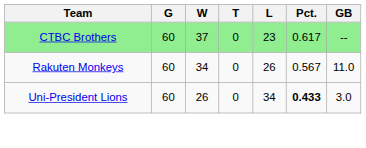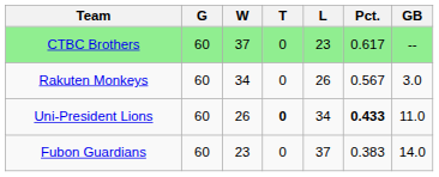Rakuten Monkeys | GB: 11.0 -> 3.0
Uni-President Lions | T: normal -> bold
Uni-President Lions | GB: 3.0 -> 11.0
+ row: Fubon Guardians | 60 | 23 | 0 | 37 | 0.383 | 14.0
